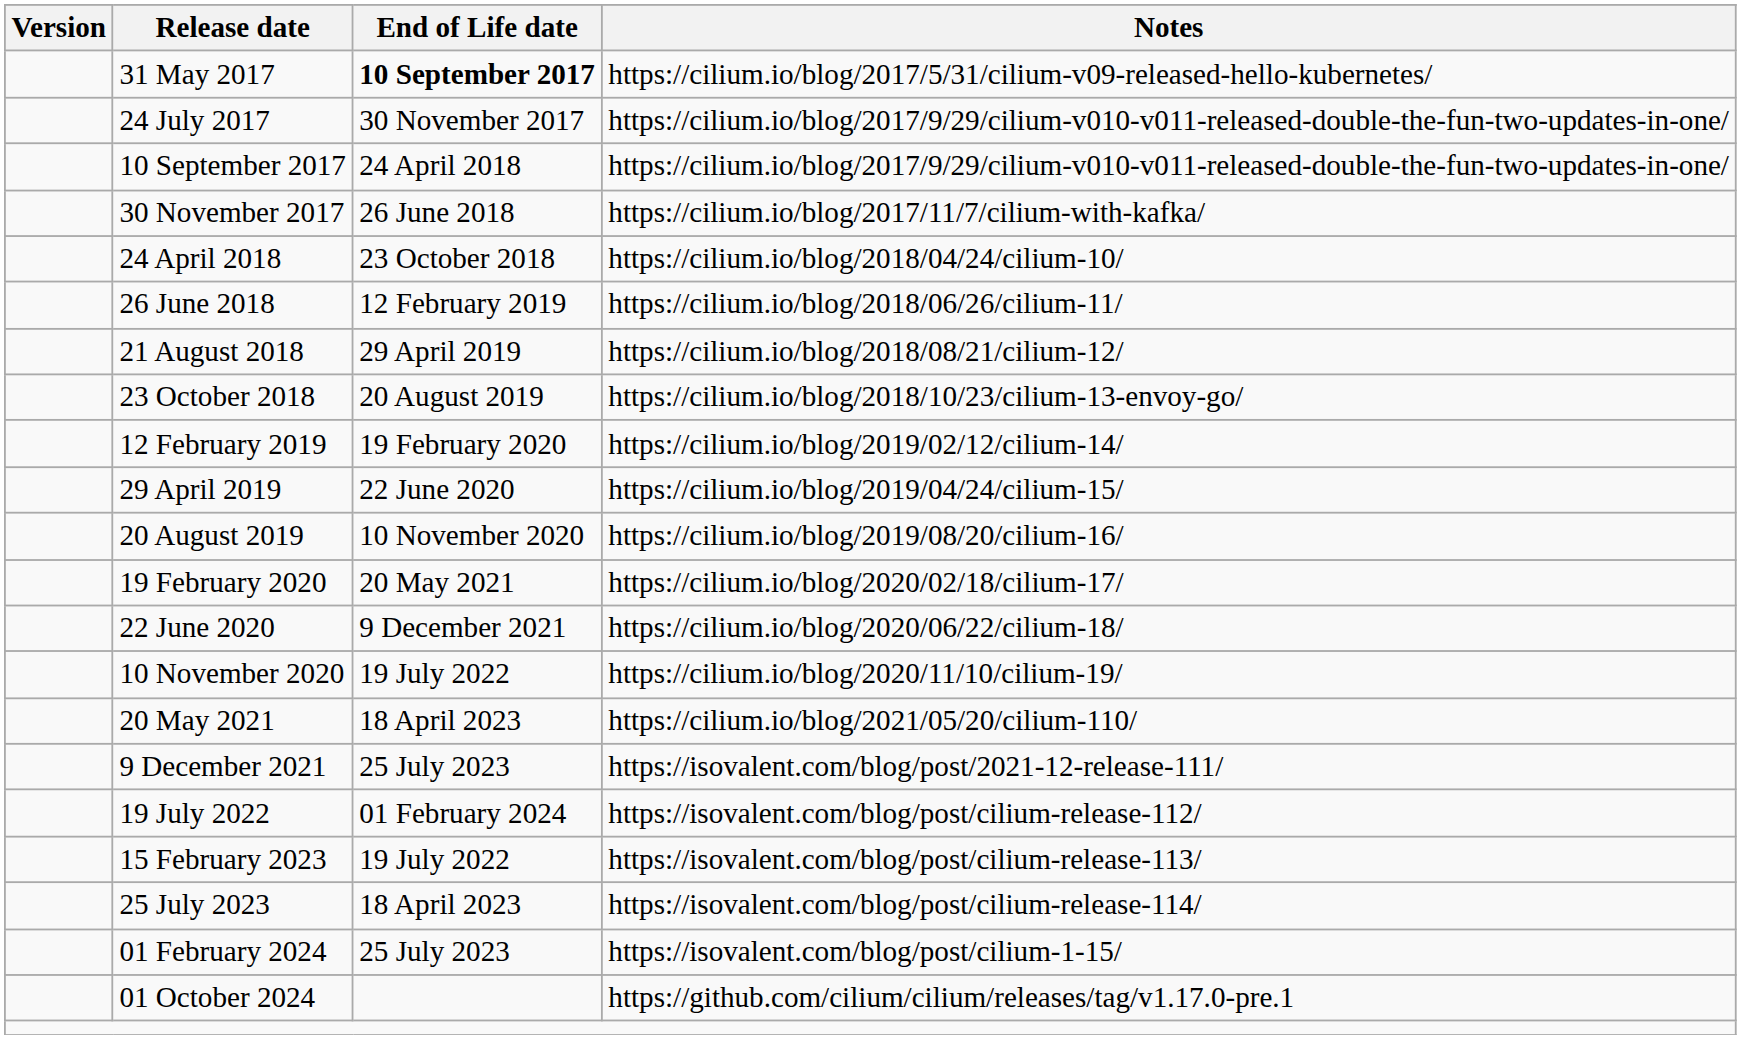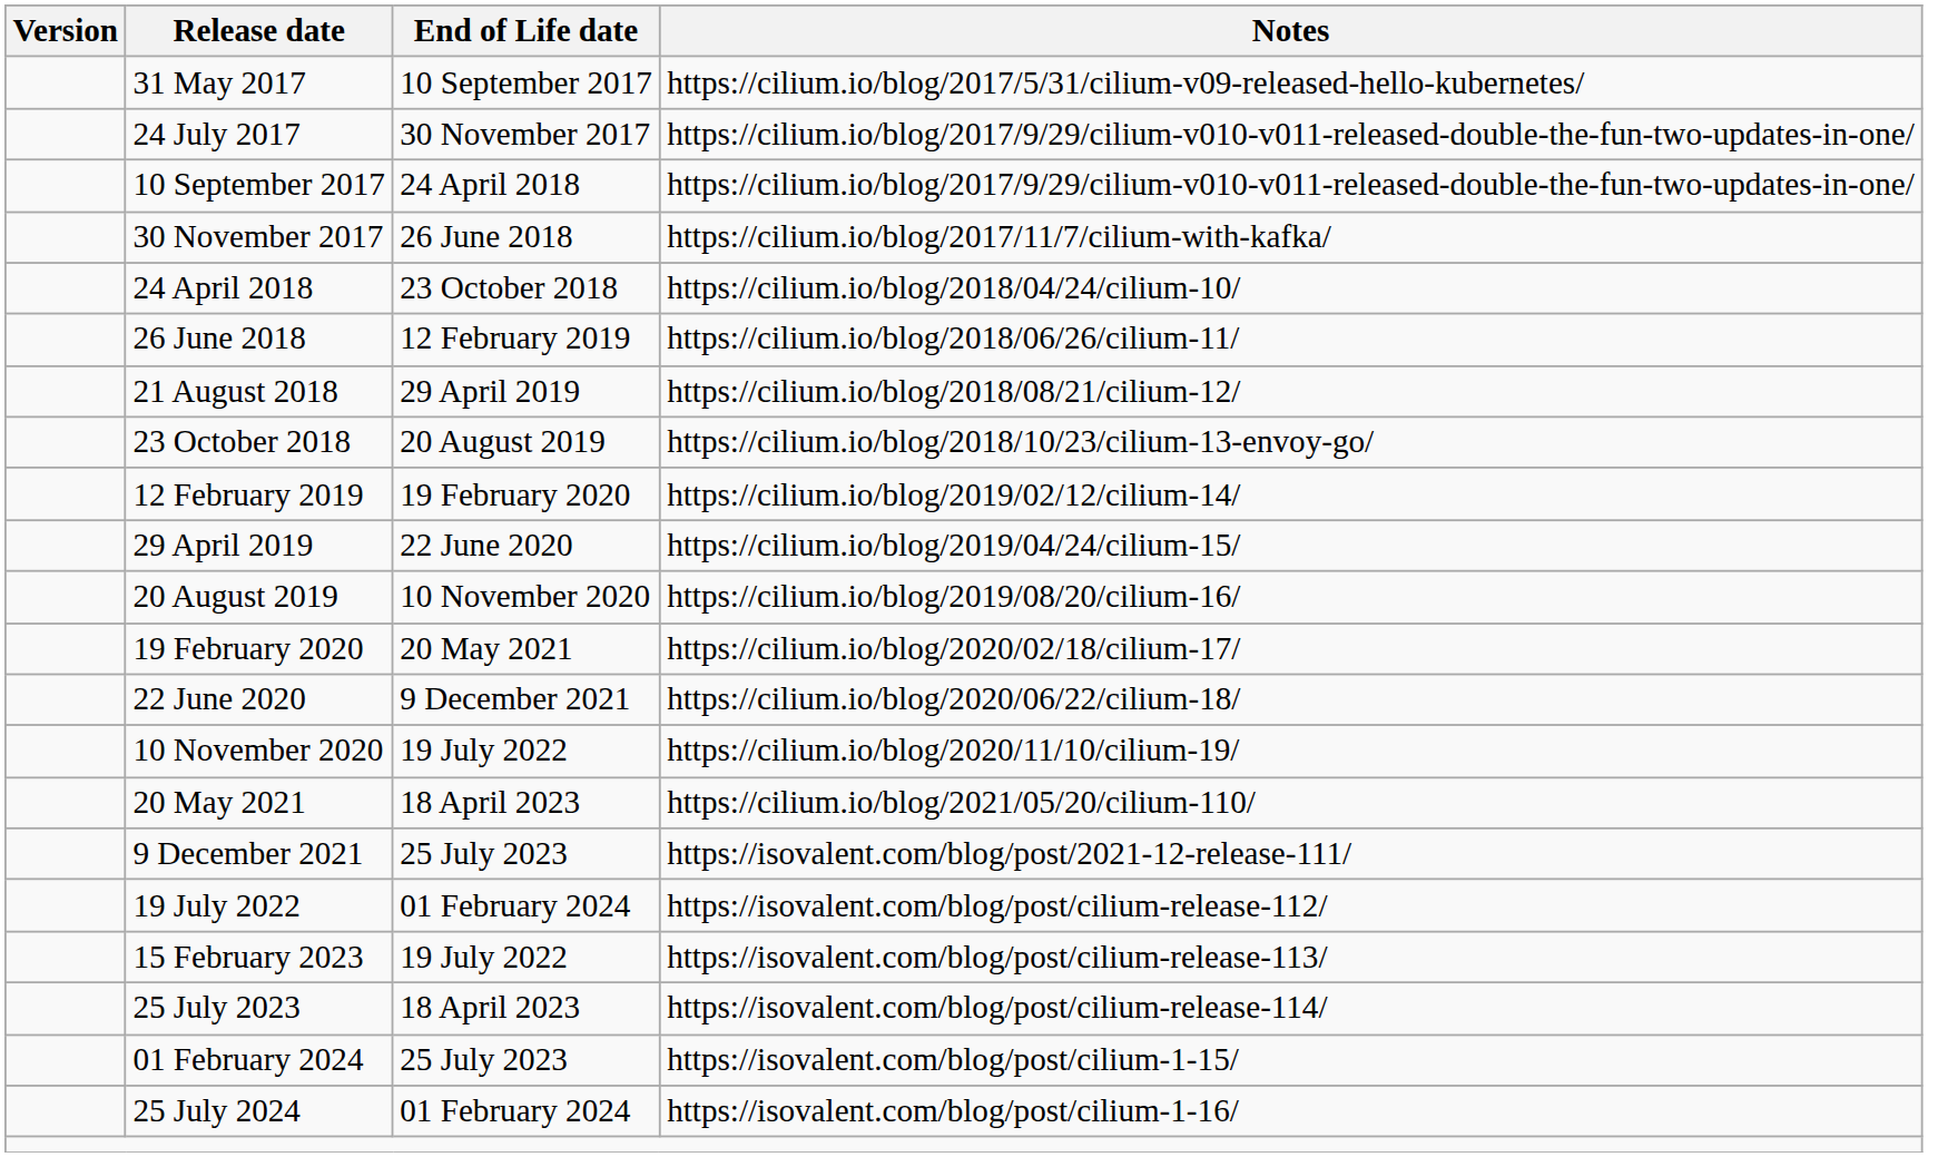31 May 2017 | End of Life date: bold -> normal
+ row: 25 July 2024 | 01 February 2024 | https://isovalent.com/blog/post/cilium-1-16/
- row: 01 October 2024 | https://github.com/cilium/cilium/releases/tag/v1.17.0-pre.1
